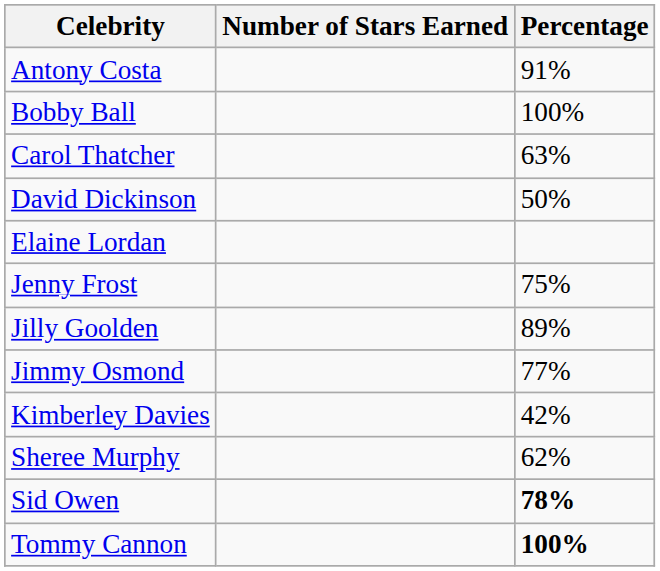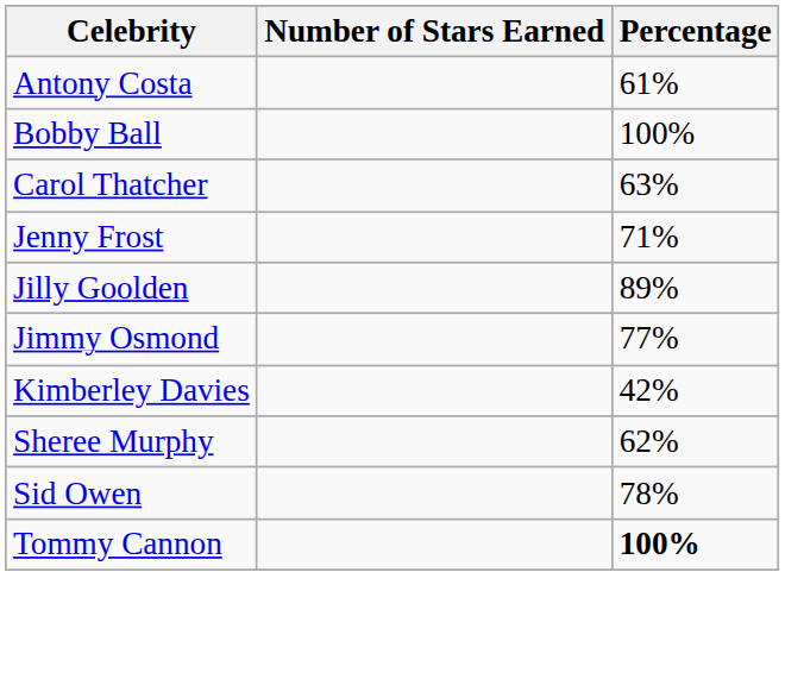Antony Costa | Percentage: 91% -> 61%
- row: David Dickinson | 50%
- row: Elaine Lordan
Jenny Frost | Percentage: 75% -> 71%
Sid Owen | Percentage: bold -> normal
